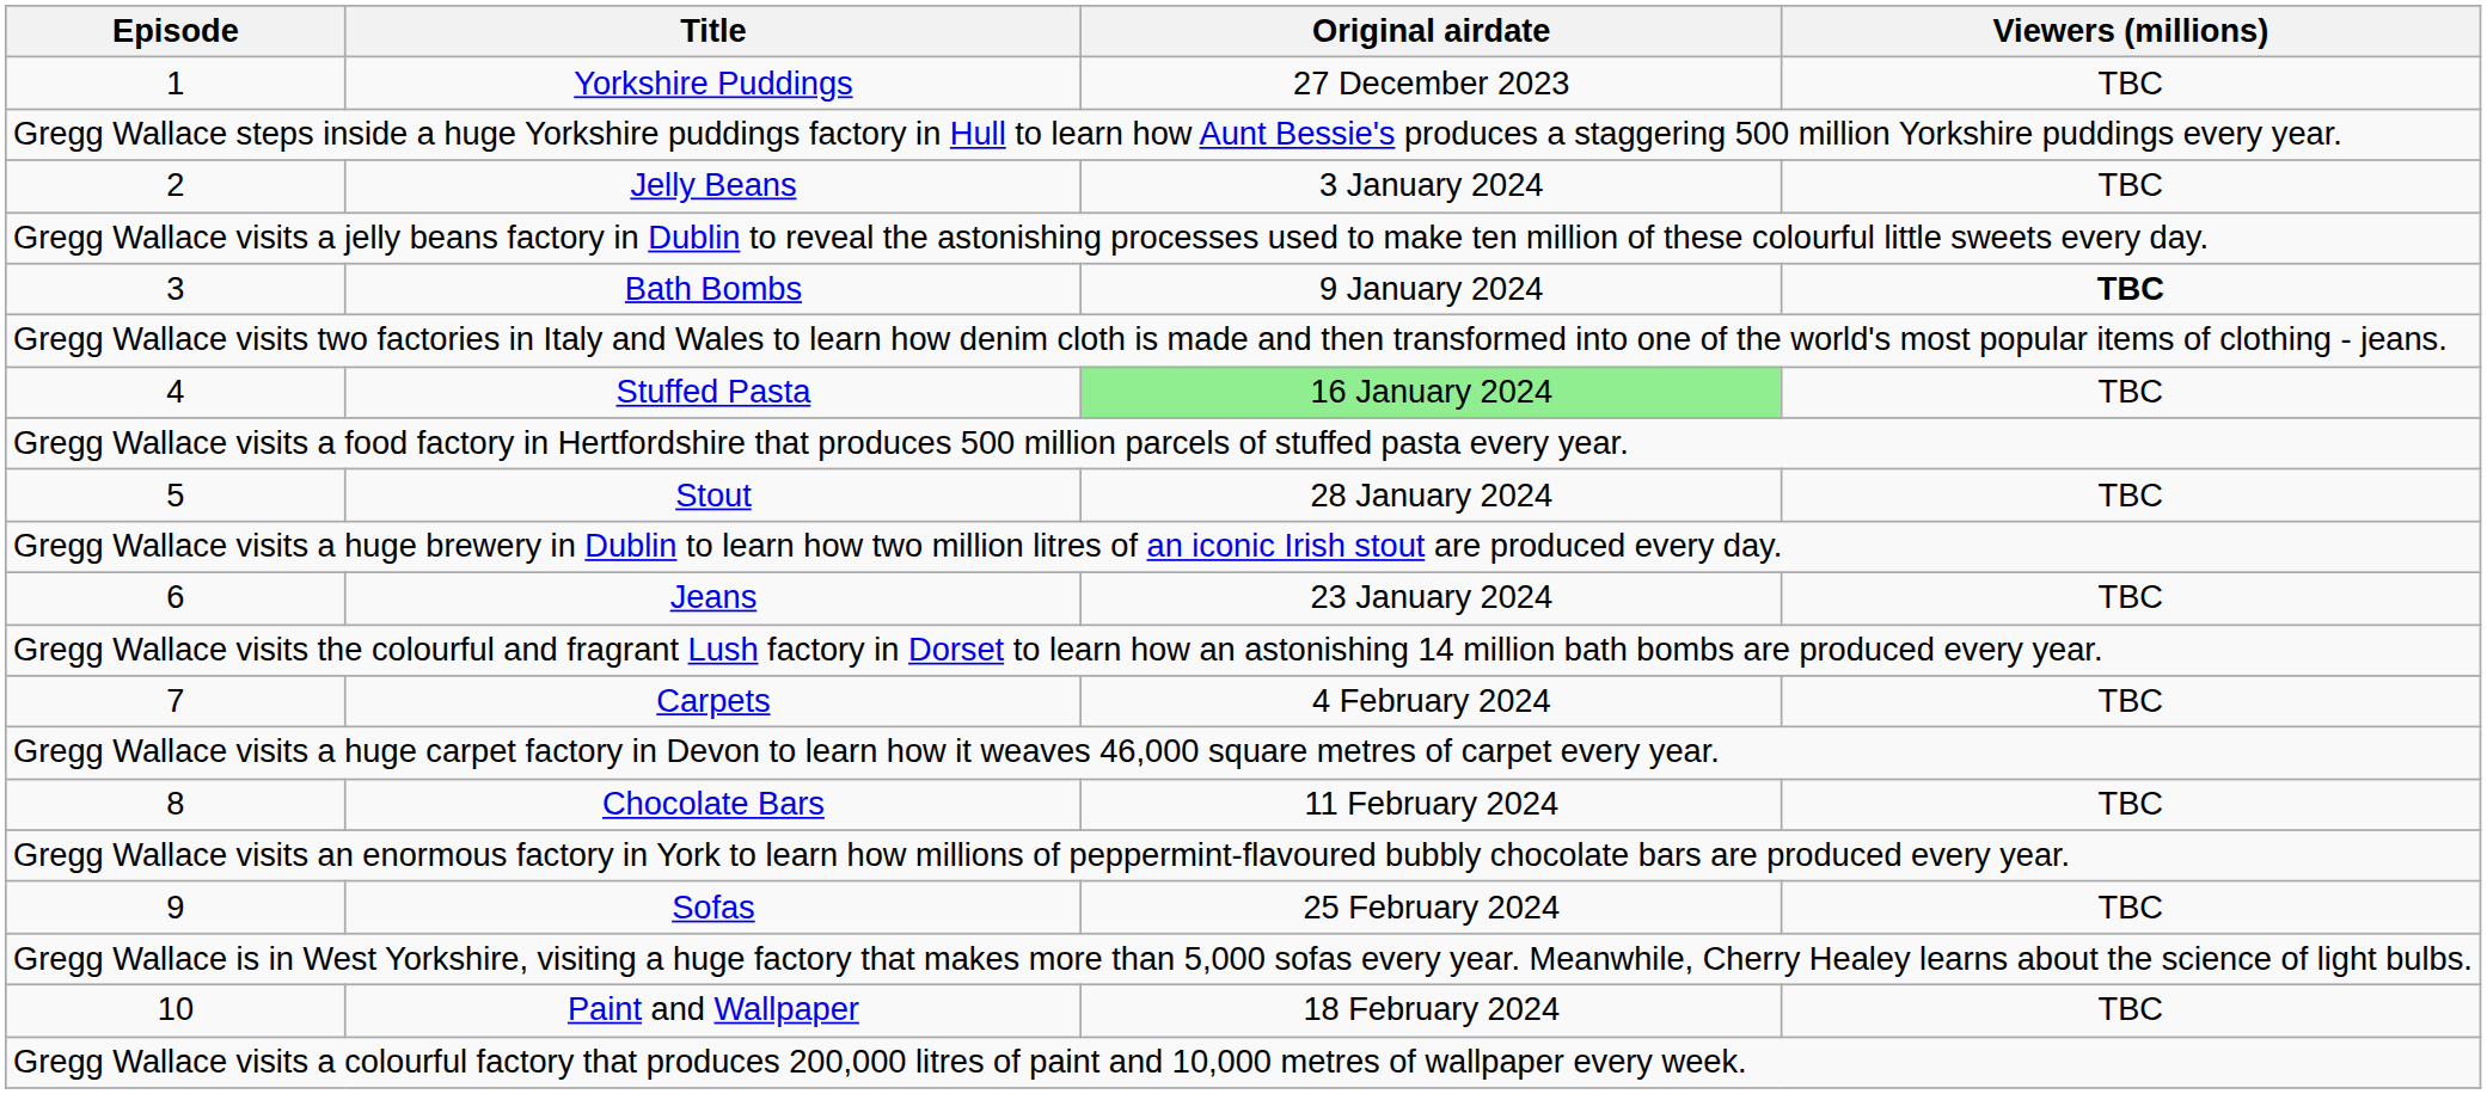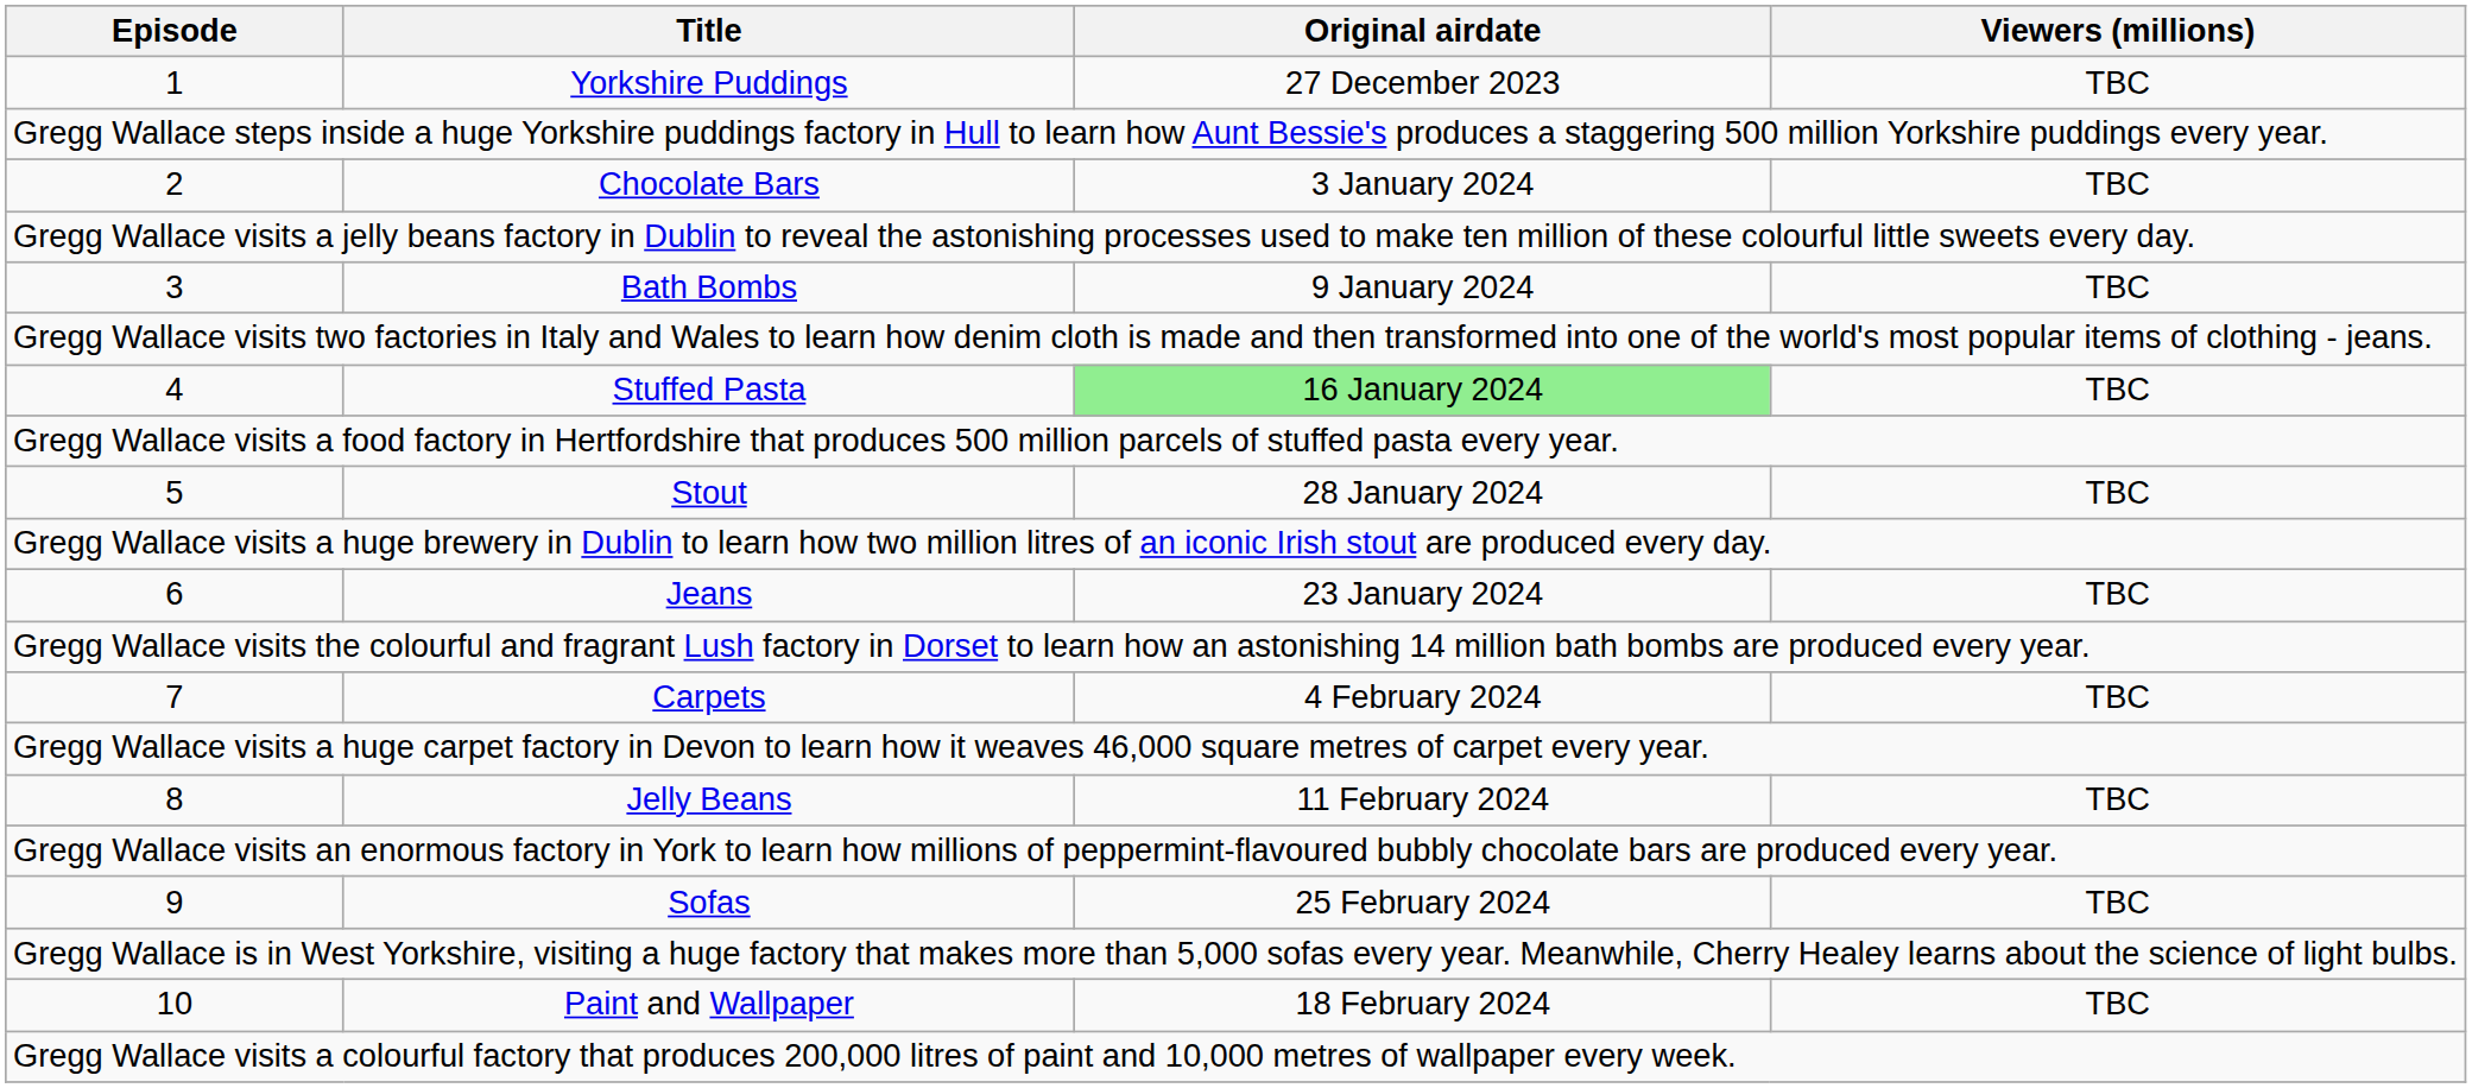2 | Title: Jelly Beans -> Chocolate Bars
3 | Viewers (millions): bold -> normal
8 | Title: Chocolate Bars -> Jelly Beans
